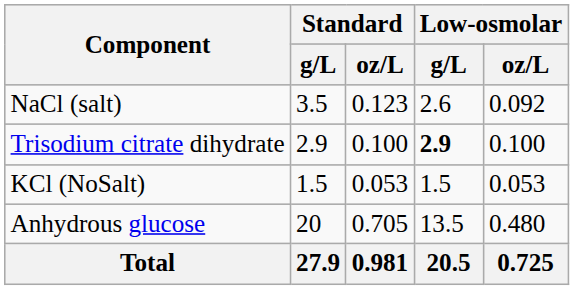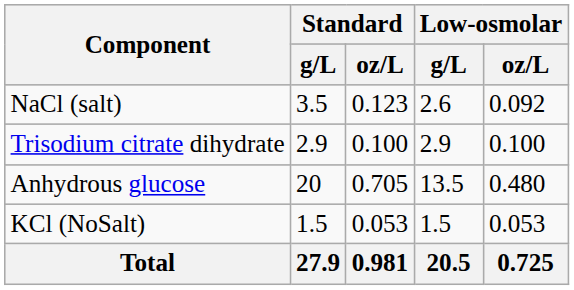Trisodium citrate dihydrate | Low-osmolar / g/L: bold -> normal
rows swapped: KCl (NoSalt) <-> Anhydrous glucose
